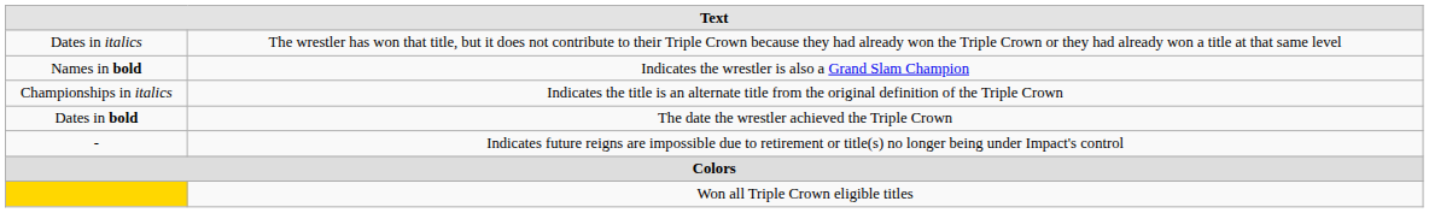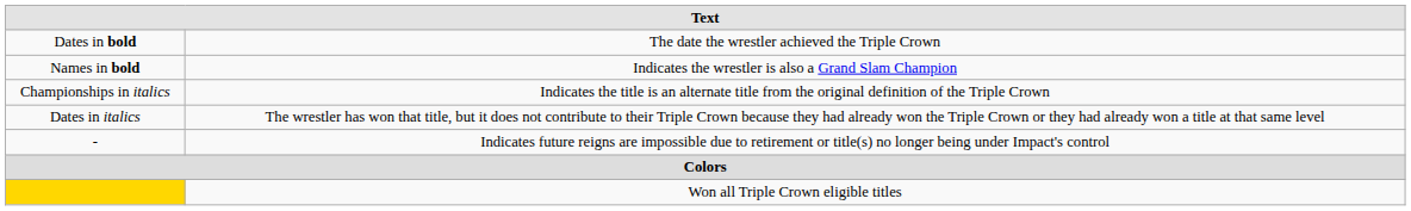rows swapped: Dates in bold <-> Dates in italics
